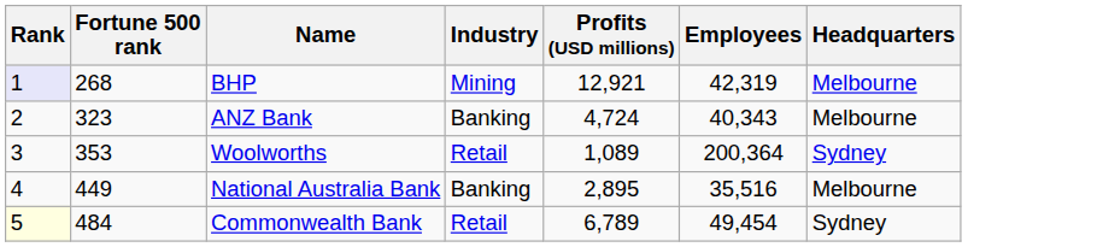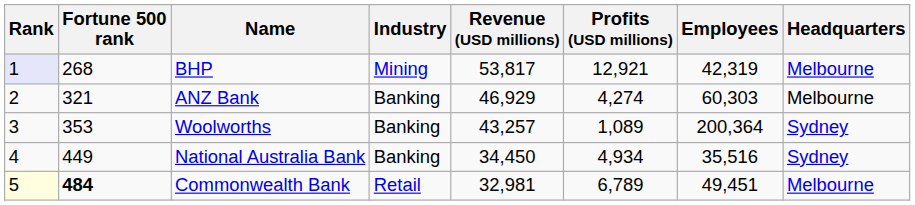+ column: Revenue (USD millions) | 53,817 | 46,929 | 43,257 | 34,450 | 32,981
ANZ Bank | Fortune 500 rank: 323 -> 321
ANZ Bank | Profits (USD millions): 4,724 -> 4,274
ANZ Bank | Employees: 40,343 -> 60,303
Woolworths | Industry: Retail -> Banking
National Australia Bank | Profits (USD millions): 2,895 -> 4,934
National Australia Bank | Headquarters: Melbourne -> Sydney
Commonwealth Bank | Fortune 500 rank: normal -> bold
Commonwealth Bank | Employees: 49,454 -> 49,451
Commonwealth Bank | Headquarters: Sydney -> Melbourne
